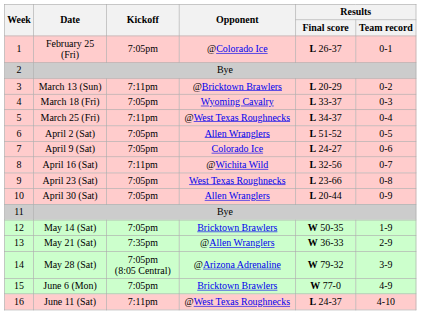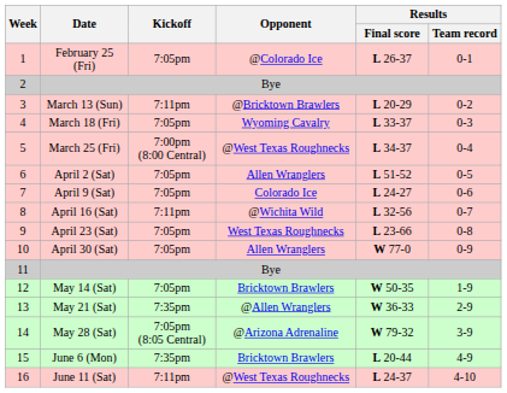March 25 (Fri) | Kickoff: 7:11pm -> 7:00pm (8:00 Central)
April 30 (Sat) | Results / Final score: L 20-44 -> W 77-0
June 6 (Mon) | Kickoff: 7:05pm -> 7:35pm
June 6 (Mon) | Results / Final score: W 77-0 -> L 20-44
